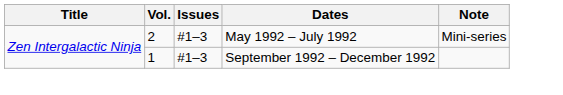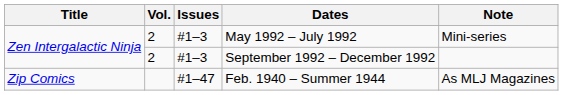September 1992 – December 1992 | Vol.: 1 -> 2
+ row: Zip Comics | #1–47 | Feb. 1940 – Summer 1944 | As MLJ Magazines
